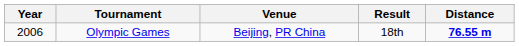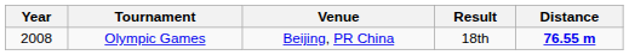Olympic Games | Year: 2006 -> 2008
